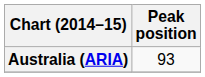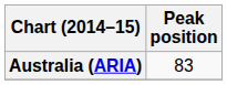Australia (ARIA) | Peak position: 93 -> 83
